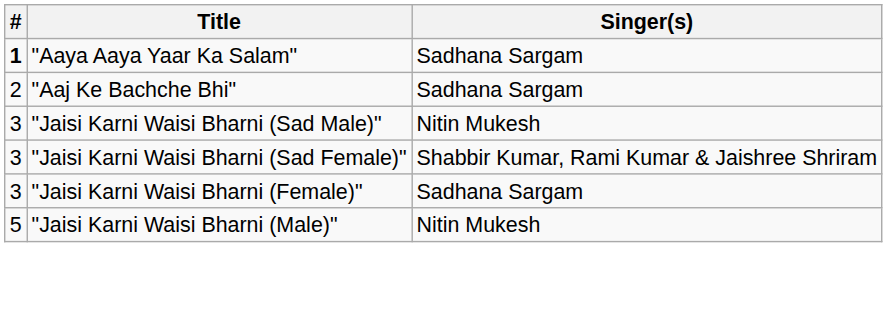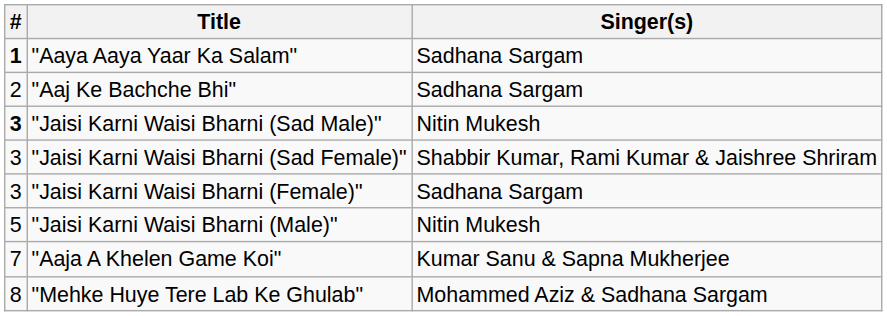"Jaisi Karni Waisi Bharni (Sad Male)" | #: normal -> bold
+ row: 7 | "Aaja A Khelen Game Koi" | Kumar Sanu & Sapna Mukherjee
+ row: 8 | "Mehke Huye Tere Lab Ke Ghulab" | Mohammed Aziz & Sadhana Sargam
